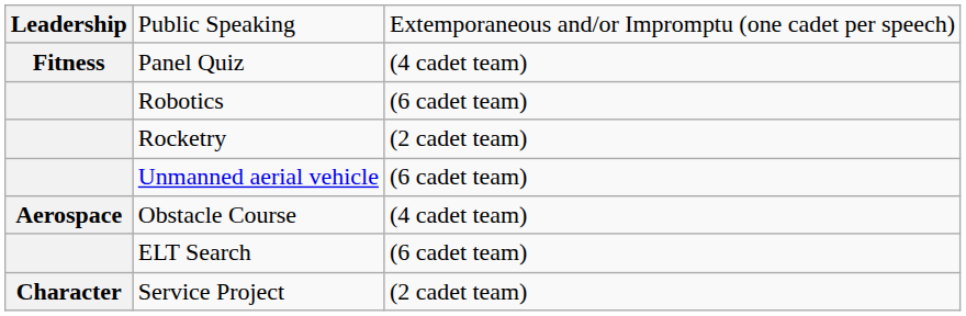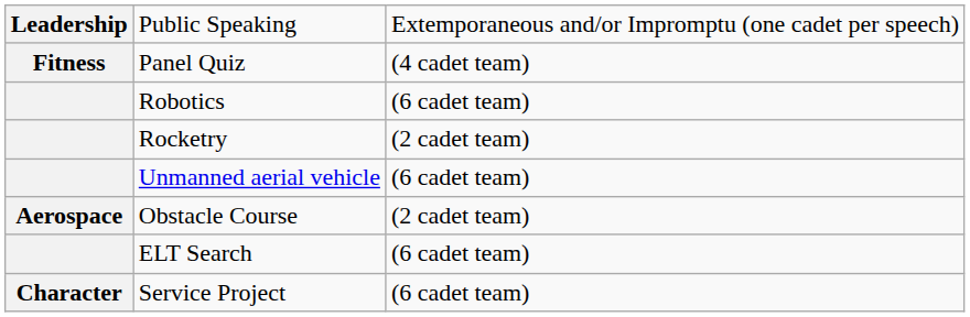Obstacle Course | column 3: (4 cadet team) -> (2 cadet team)
Service Project | column 3: (2 cadet team) -> (6 cadet team)
